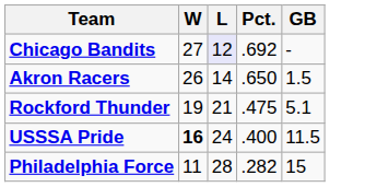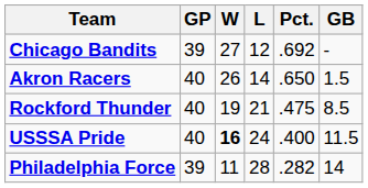+ column: GP | 39 | 40 | 40 | 40 | 39
Chicago Bandits | L: lavender background -> no background
Rockford Thunder | GB: 5.1 -> 8.5
Philadelphia Force | GB: 15 -> 14
